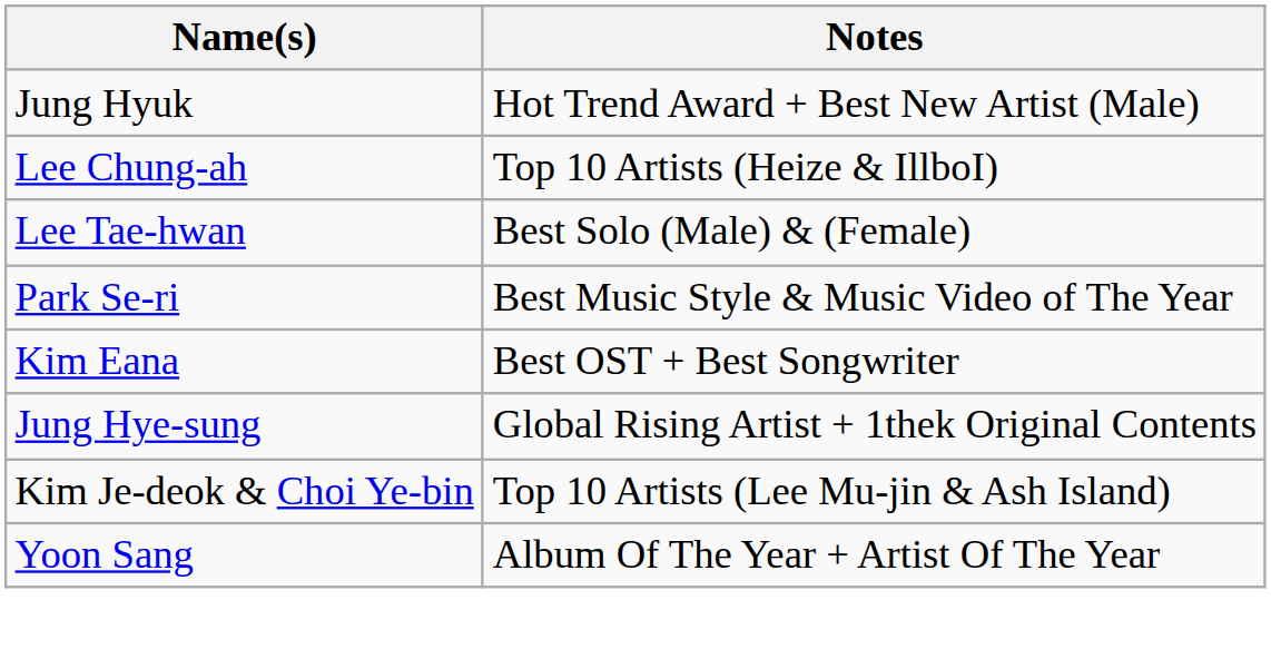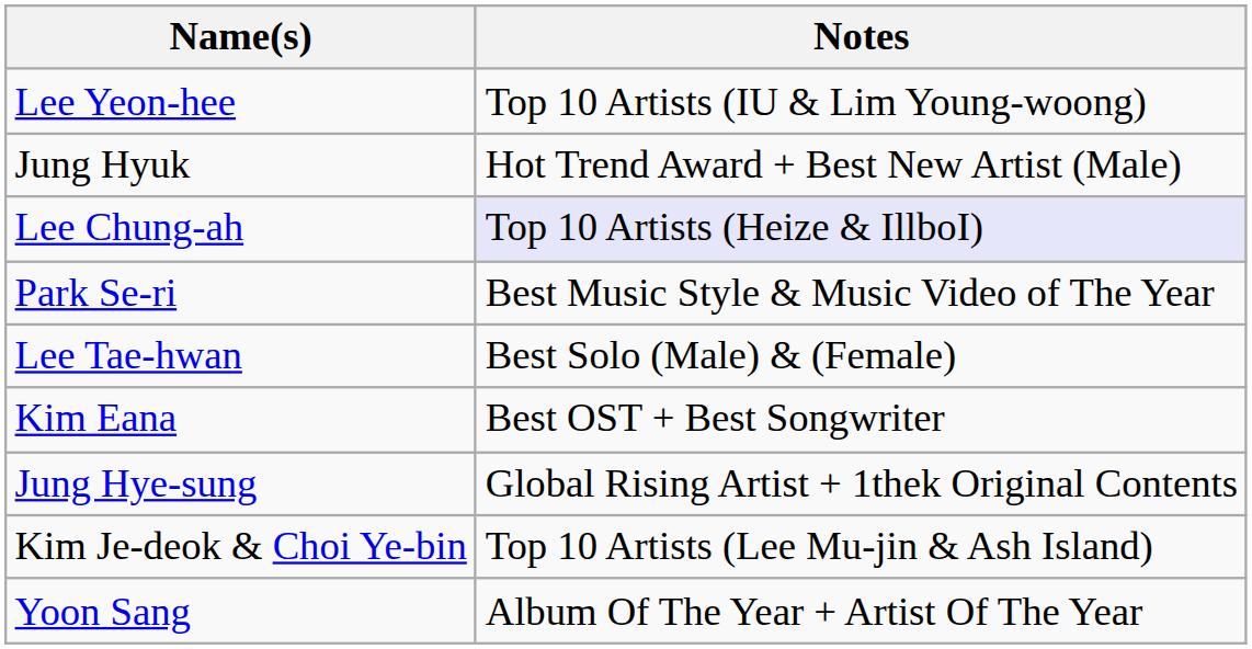+ row: Lee Yeon-hee | Top 10 Artists (IU & Lim Young-woong)
Lee Chung-ah | Notes: no background -> lavender background
rows swapped: Lee Tae-hwan <-> Park Se-ri
